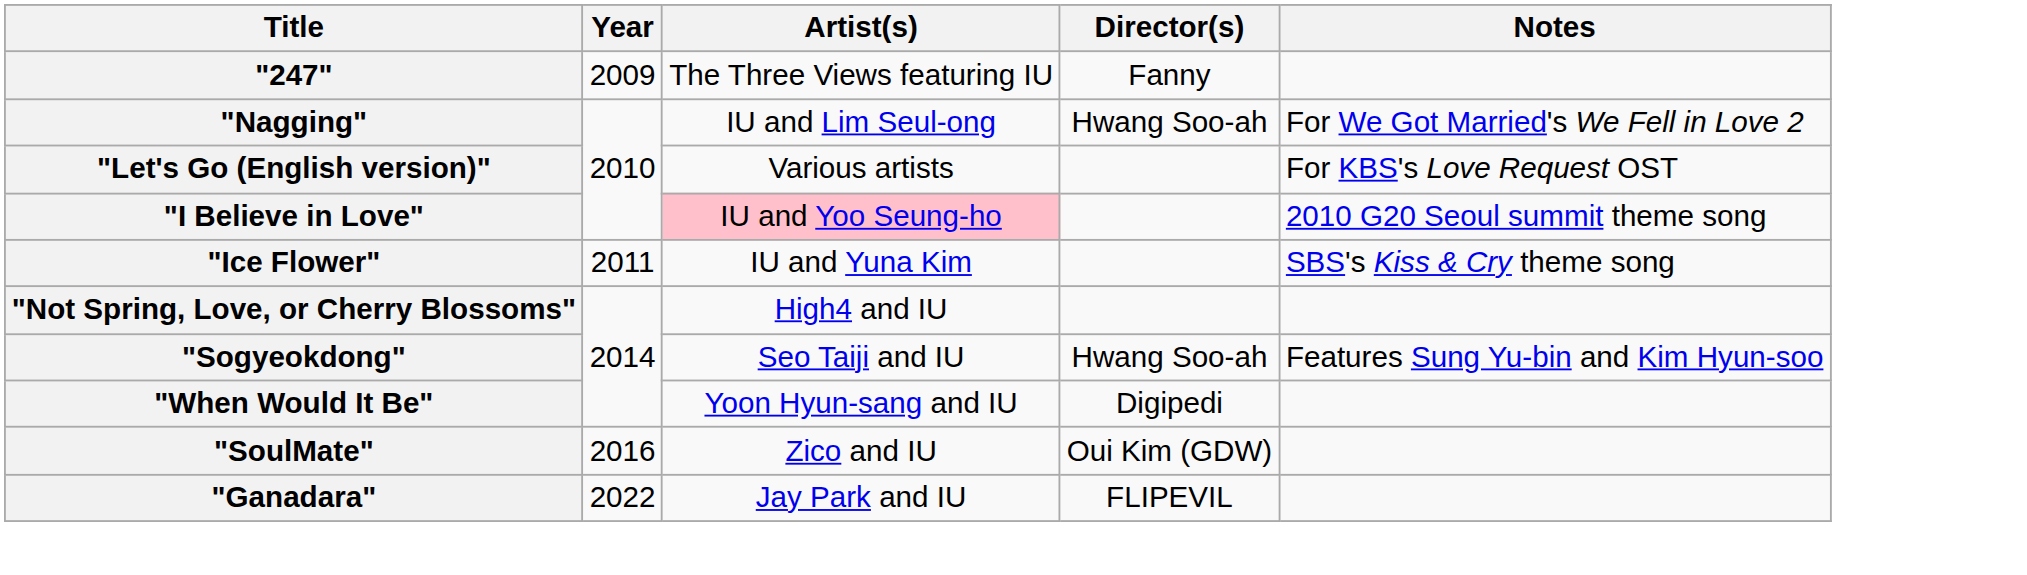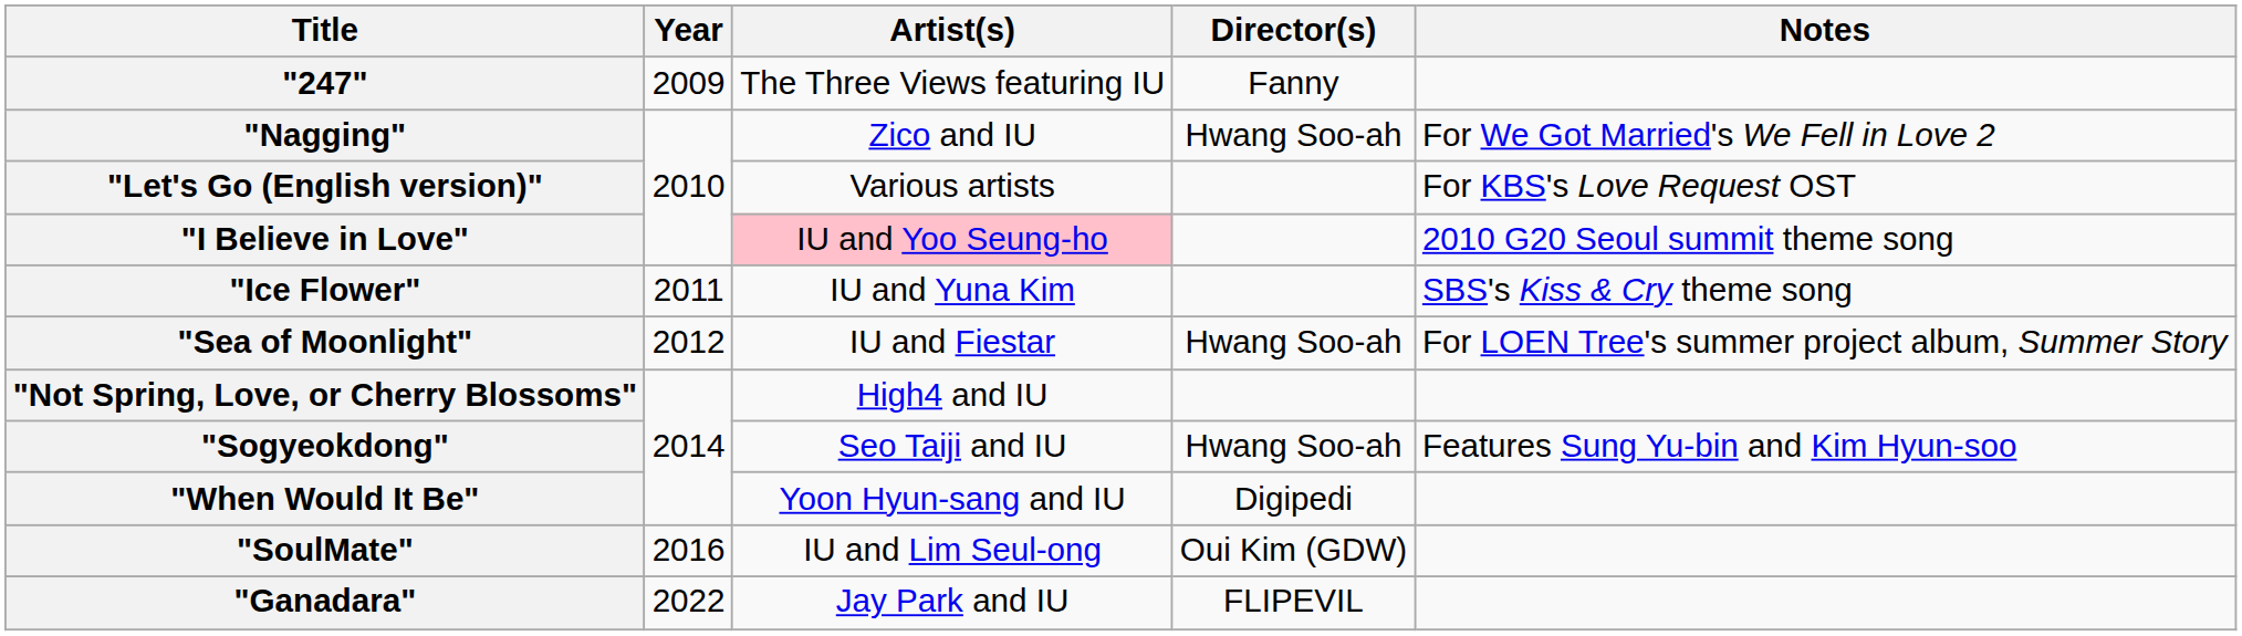"Nagging" | Artist(s): IU and Lim Seul-ong -> Zico and IU
+ row: "Sea of Moonlight" | 2012 | IU and Fiestar | Hwang Soo-ah | For LOEN Tree's summer project album, Summer Story
"SoulMate" | Artist(s): Zico and IU -> IU and Lim Seul-ong
